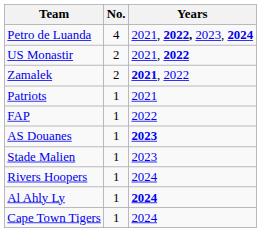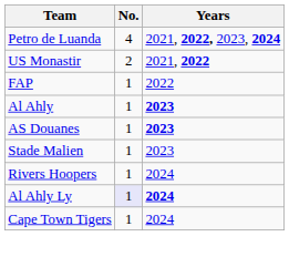- row: Zamalek | 2 | 2021, 2022
- row: Patriots | 1 | 2021
+ row: Al Ahly | 1 | 2023
Al Ahly Ly | No.: no background -> lavender background
